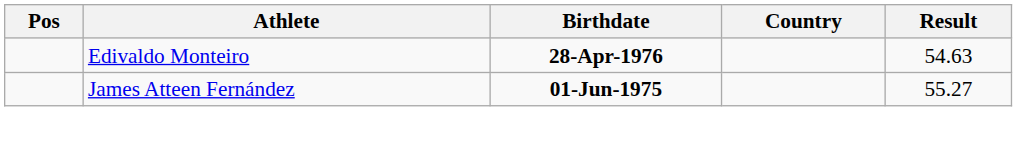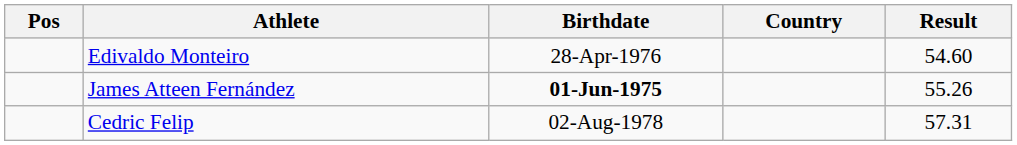Edivaldo Monteiro | Birthdate: bold -> normal
Edivaldo Monteiro | Result: 54.63 -> 54.60
James Atteen Fernández | Result: 55.27 -> 55.26
+ row: Cedric Felip | 02-Aug-1978 | 57.31
